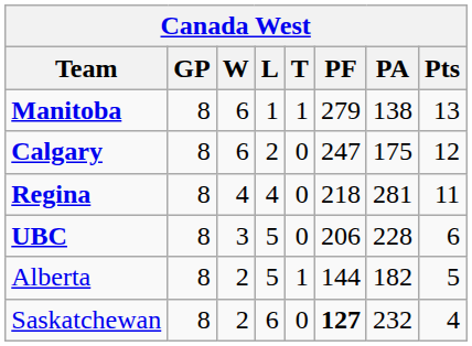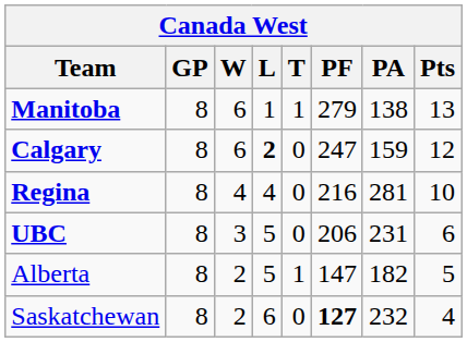Calgary | L: normal -> bold
Calgary | PA: 175 -> 159
Regina | PF: 218 -> 216
Regina | Pts: 11 -> 10
UBC | PA: 228 -> 231
Alberta | PF: 144 -> 147
